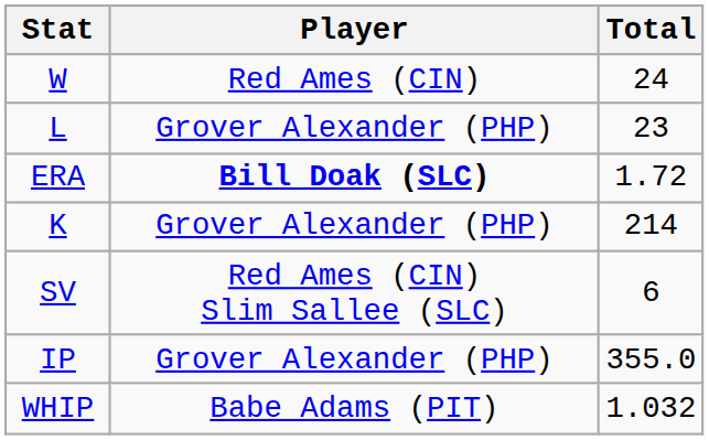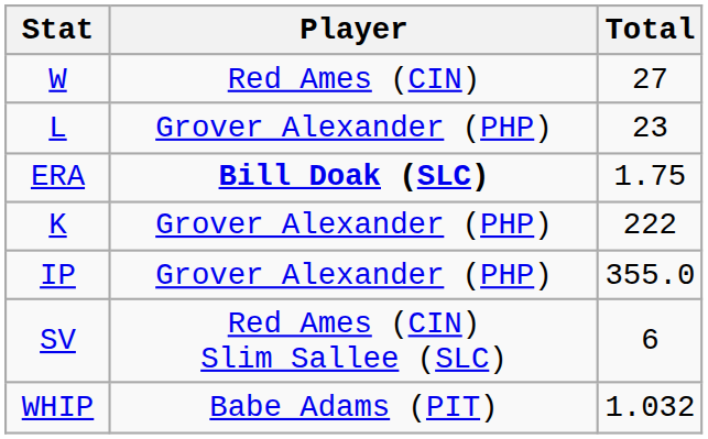W | Total: 24 -> 27
ERA | Total: 1.72 -> 1.75
K | Total: 214 -> 222
rows swapped: IP <-> SV
